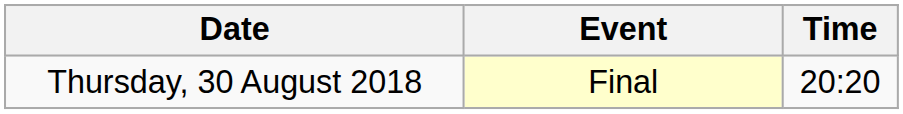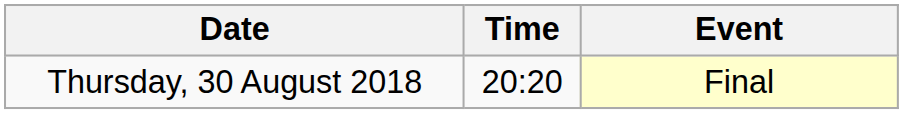columns swapped: Time <-> Event
